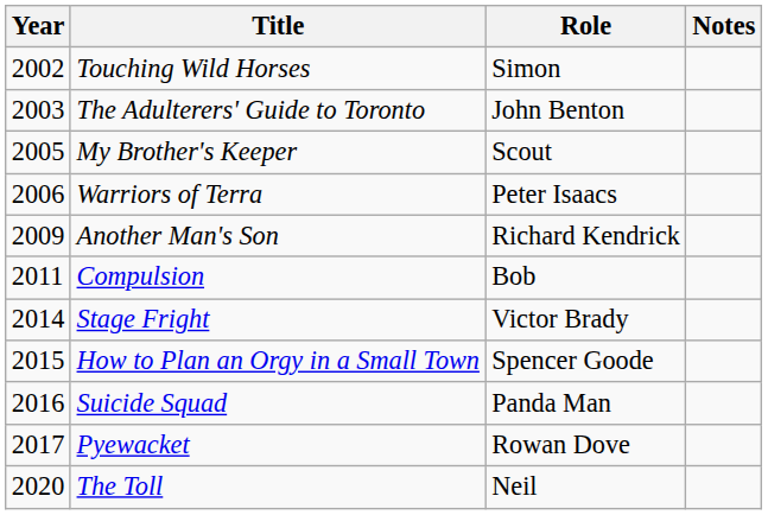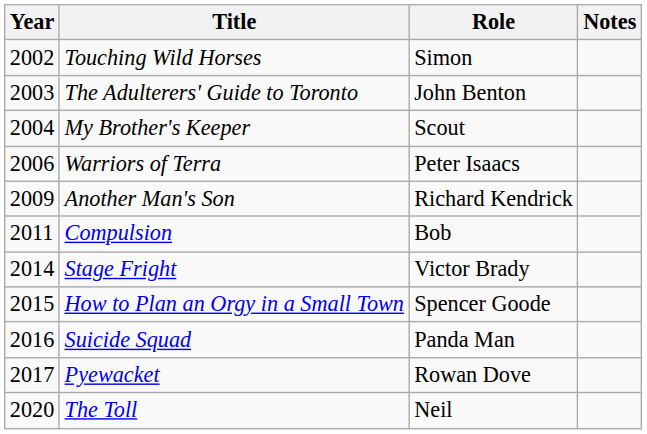My Brother's Keeper | Year: 2005 -> 2004
